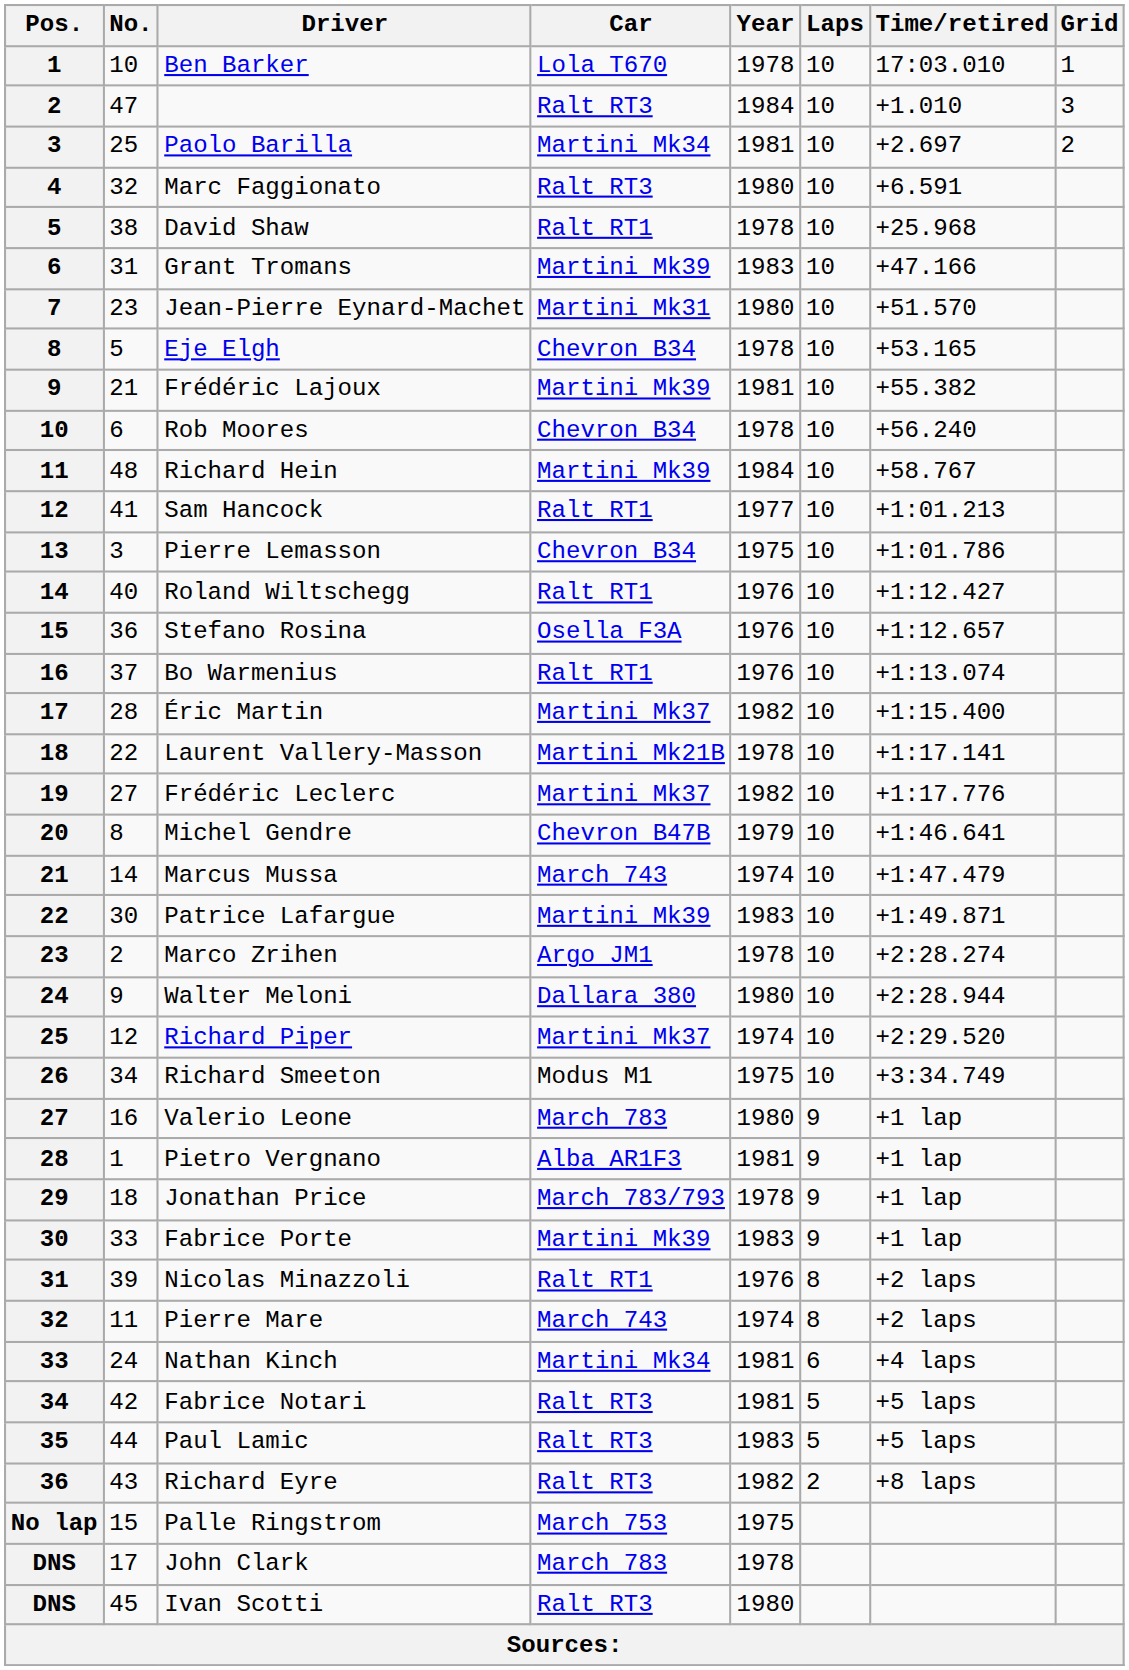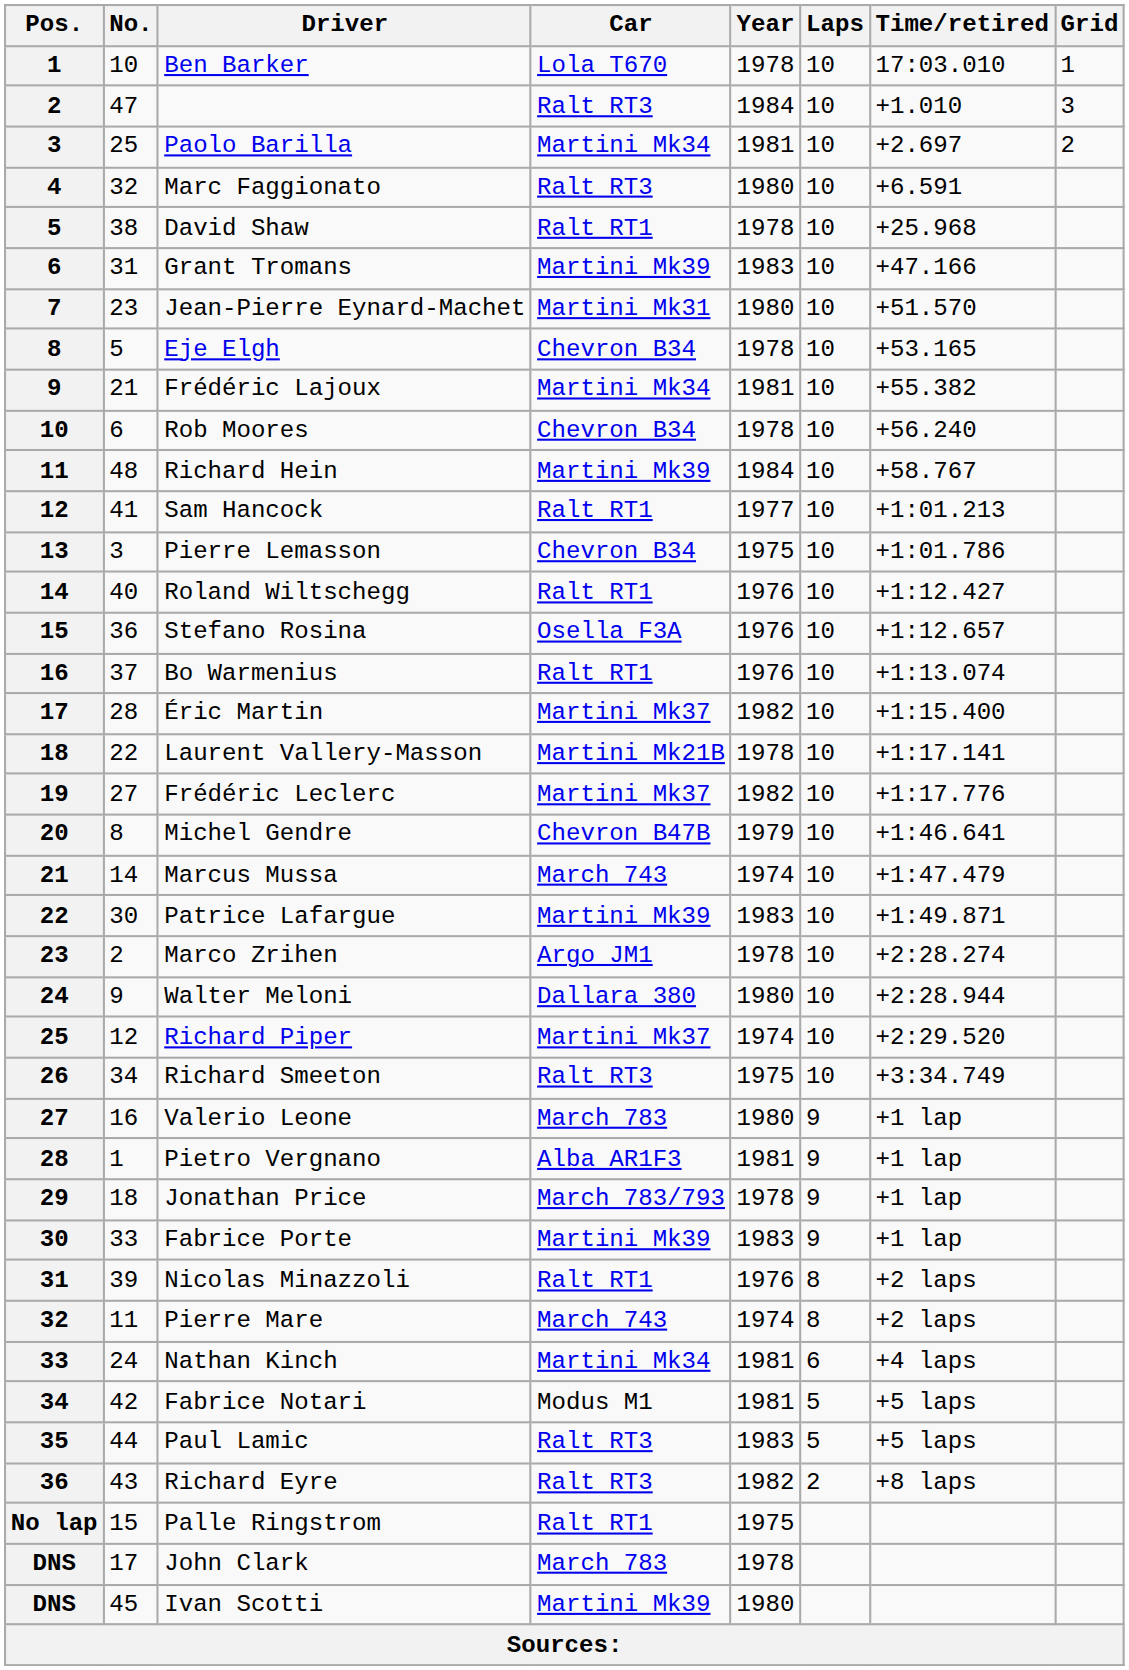Frédéric Lajoux | Car: Martini Mk39 -> Martini Mk34
Richard Smeeton | Car: Modus M1 -> Ralt RT3
Fabrice Notari | Car: Ralt RT3 -> Modus M1
Palle Ringstrom | Car: March 753 -> Ralt RT1
Ivan Scotti | Car: Ralt RT3 -> Martini Mk39
